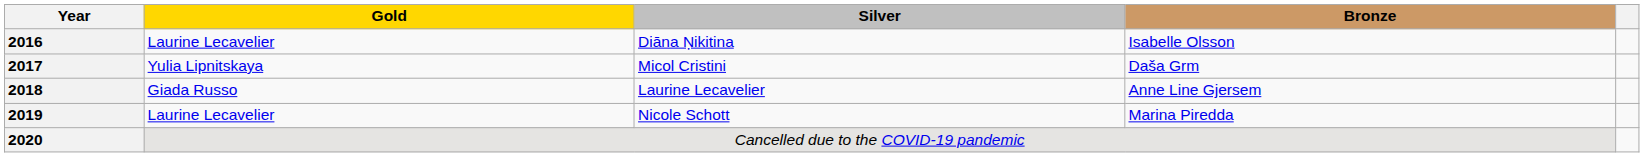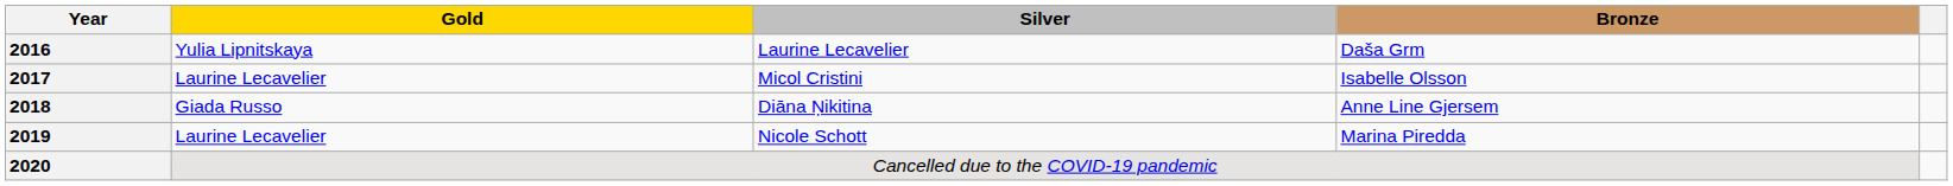2016 | Gold: Laurine Lecavelier -> Yulia Lipnitskaya
2016 | Silver: Diāna Ņikitina -> Laurine Lecavelier
2016 | Bronze: Isabelle Olsson -> Daša Grm
2017 | Gold: Yulia Lipnitskaya -> Laurine Lecavelier
2017 | Bronze: Daša Grm -> Isabelle Olsson
2018 | Silver: Laurine Lecavelier -> Diāna Ņikitina
